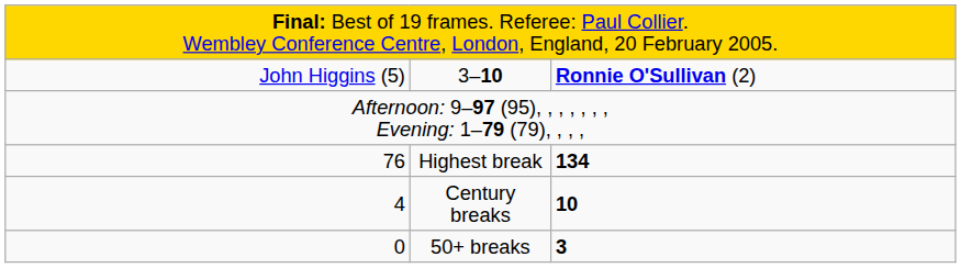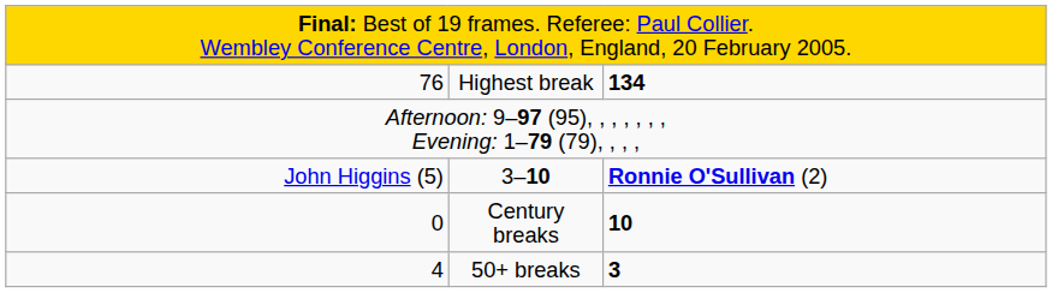rows swapped: 3–10 <-> Highest break
Century breaks | column 1: 4 -> 0
50+ breaks | column 1: 0 -> 4
